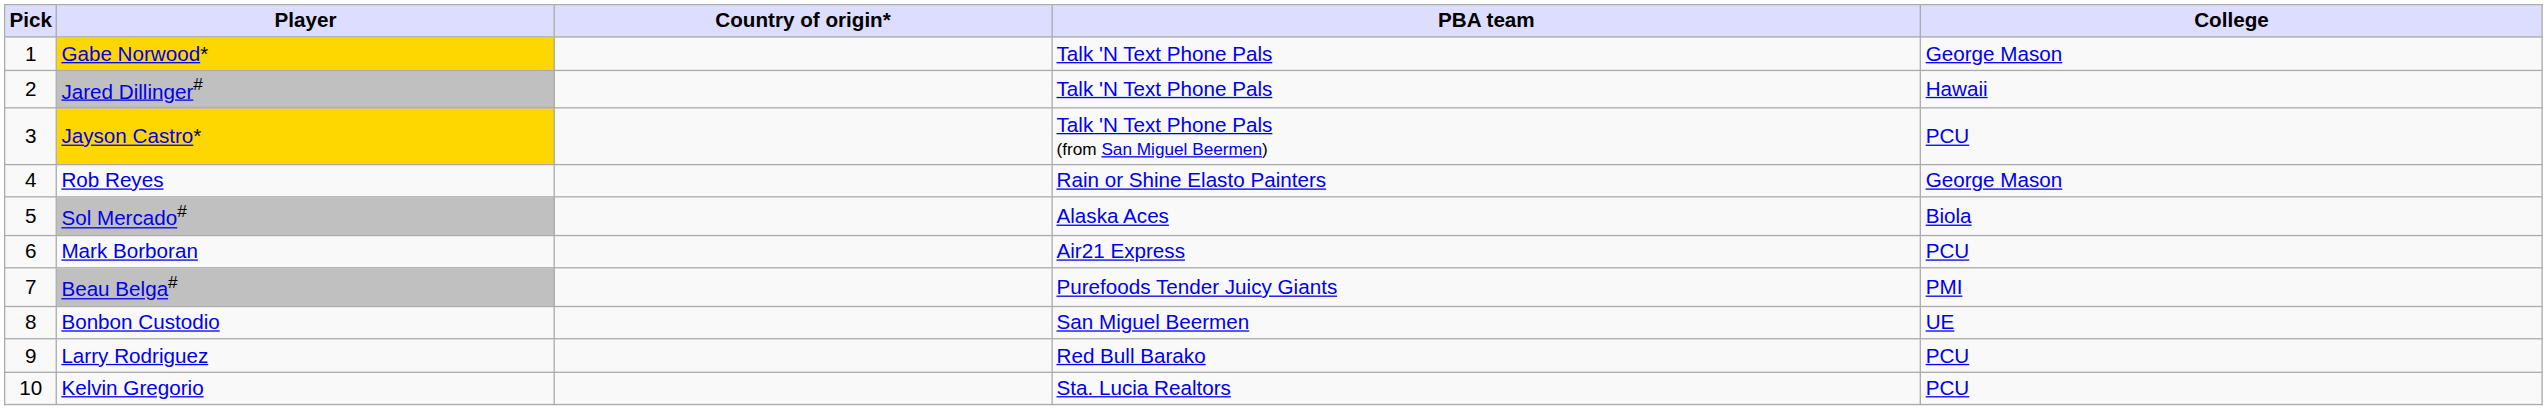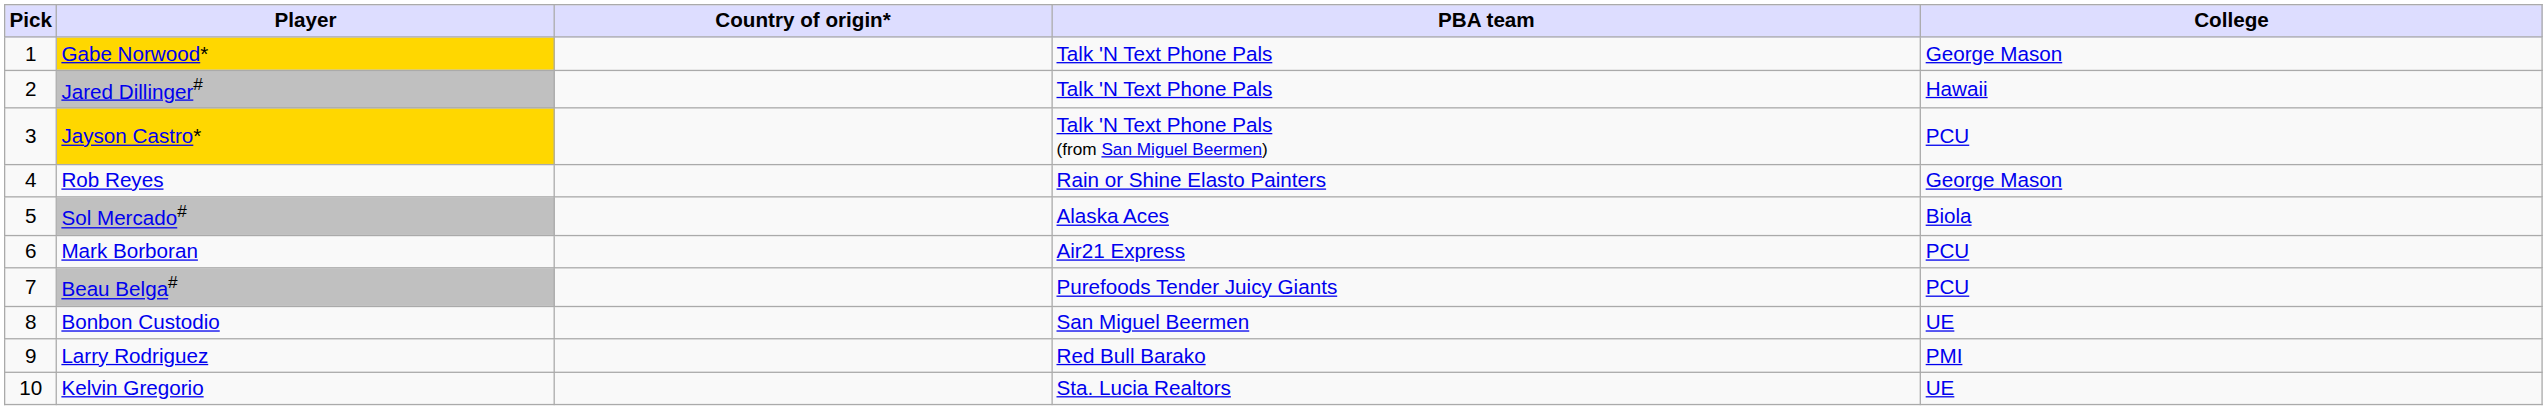Beau Belga# | College: PMI -> PCU
Larry Rodriguez | College: PCU -> PMI
Kelvin Gregorio | College: PCU -> UE
